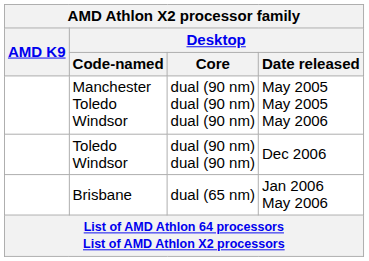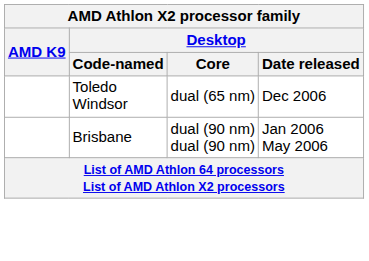- row: Manchester Toledo Windsor | dual (90 nm) dual (90 nm) dual (90 nm) | May 2005 May 2005 May 2006
Toledo Windsor | Desktop / Core: dual (90 nm) dual (90 nm) -> dual (65 nm)
Brisbane | Desktop / Core: dual (65 nm) -> dual (90 nm) dual (90 nm)
